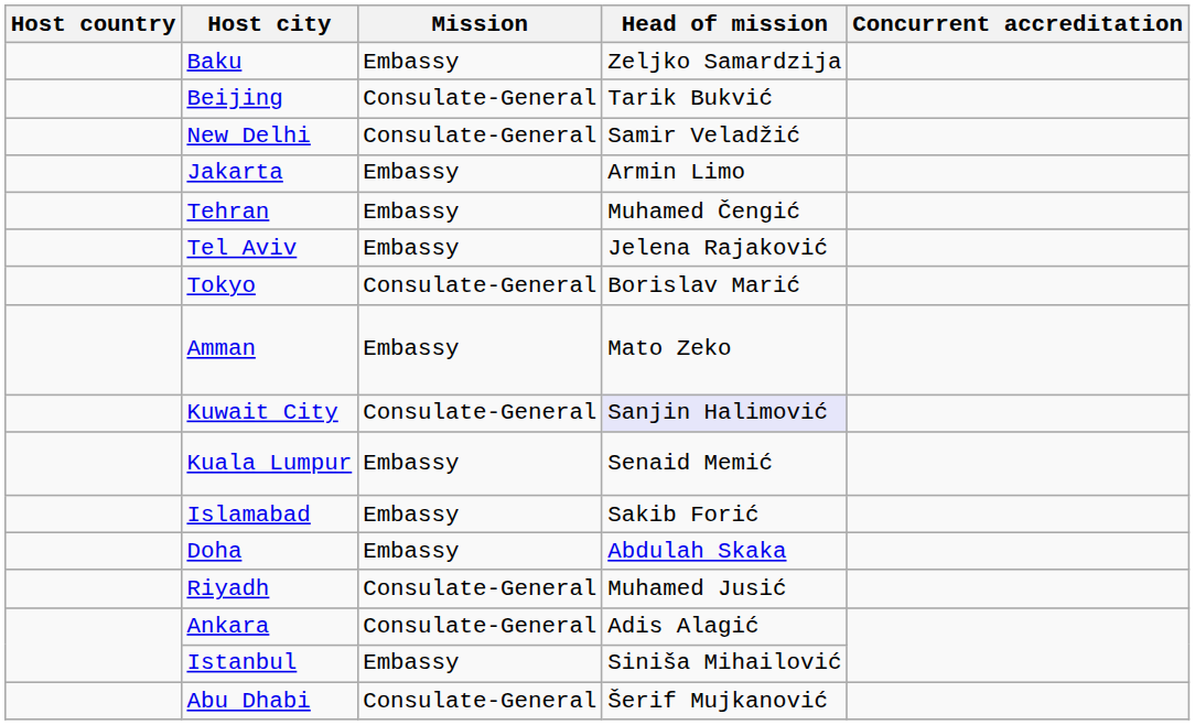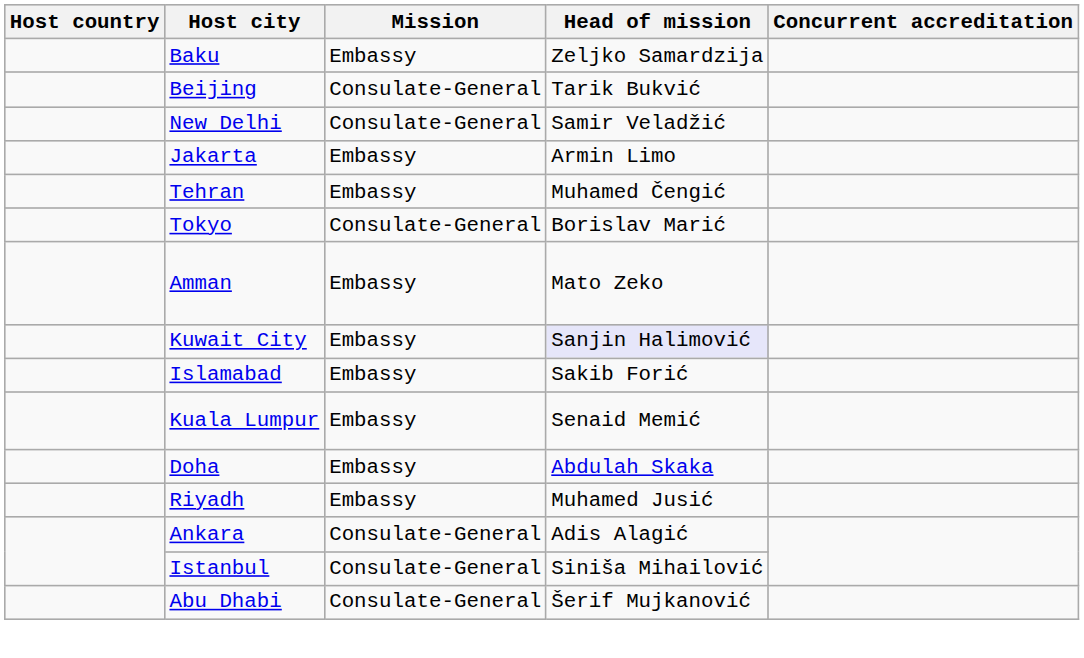- row: Tel Aviv | Embassy | Jelena Rajaković
Kuwait City | Mission: Consulate-General -> Embassy
rows swapped: Kuala Lumpur <-> Islamabad
Riyadh | Mission: Consulate-General -> Embassy
Istanbul | Mission: Embassy -> Consulate-General
